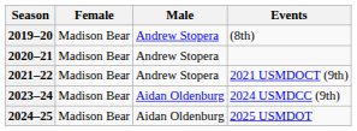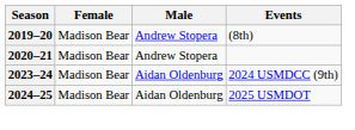- row: 2021–22 | Madison Bear | Andrew Stopera | 2021 USMDOCT (9th)
